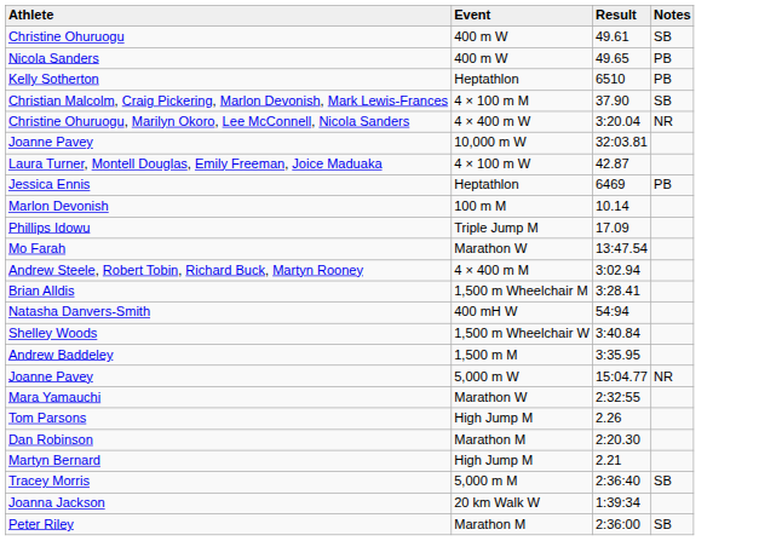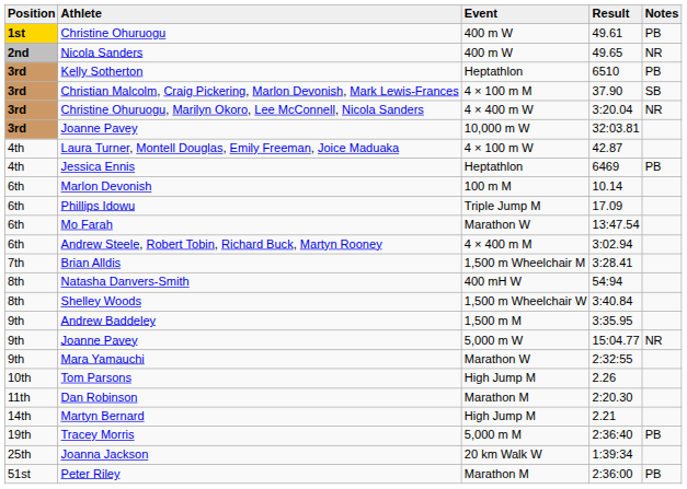+ column: Position | 1st | 2nd | 3rd | 3rd | 3rd | 3rd | 4th | 4th | 6th | 6th | 6th | 6th | 7th | 8th | 8th | 9th | 9th | 9th | 10th | 11th | 14th | 19th | 25th | 51st
Christine Ohuruogu | Notes: SB -> PB
Nicola Sanders | Notes: PB -> NR
Tracey Morris | Notes: SB -> PB
Peter Riley | Notes: SB -> PB
